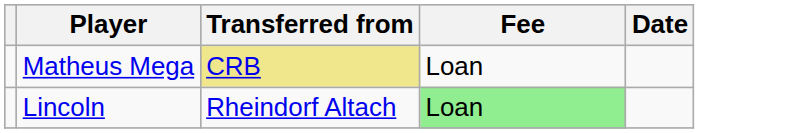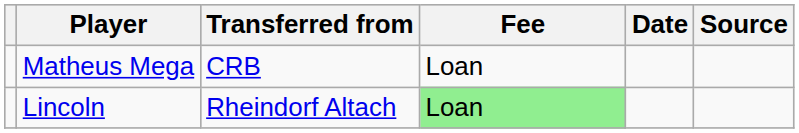+ column: Source
Matheus Mega | Transferred from: khaki background -> no background
